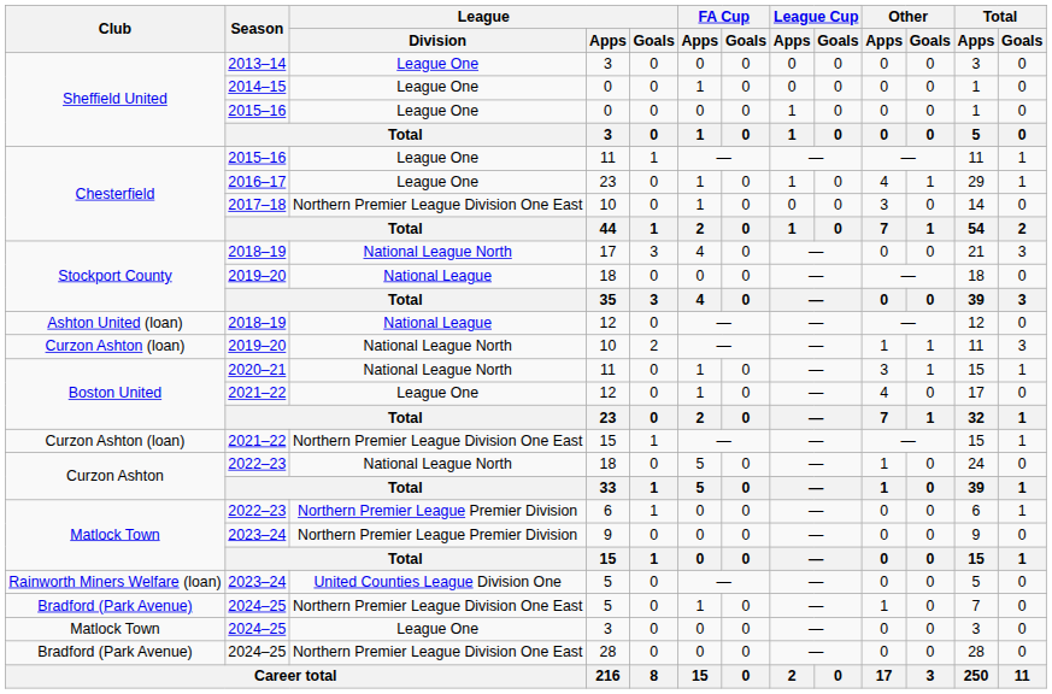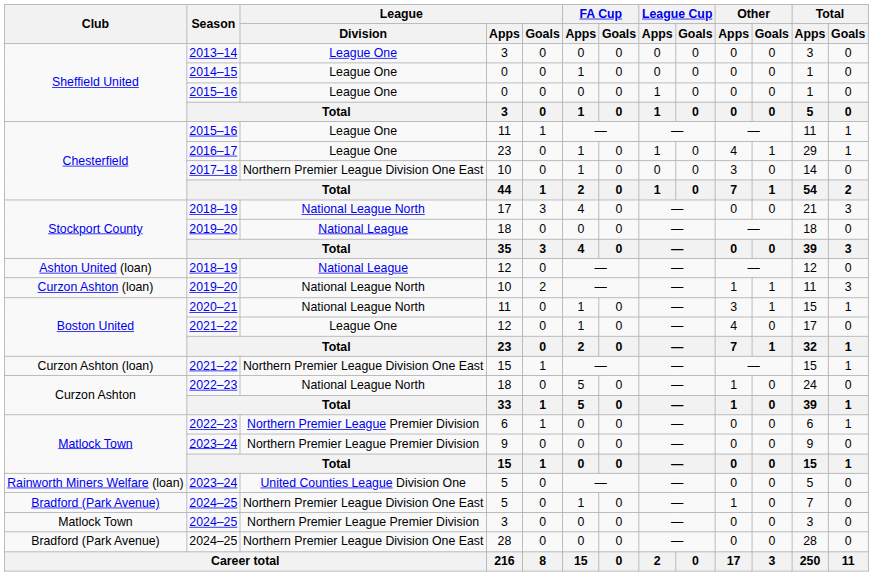2024–25 / 3 | League / Division: League One -> Northern Premier League Premier Division
